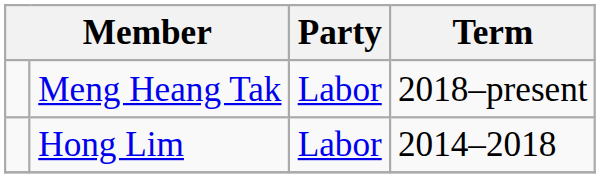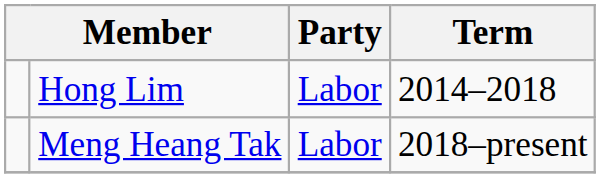rows swapped: Hong Lim <-> Meng Heang Tak
